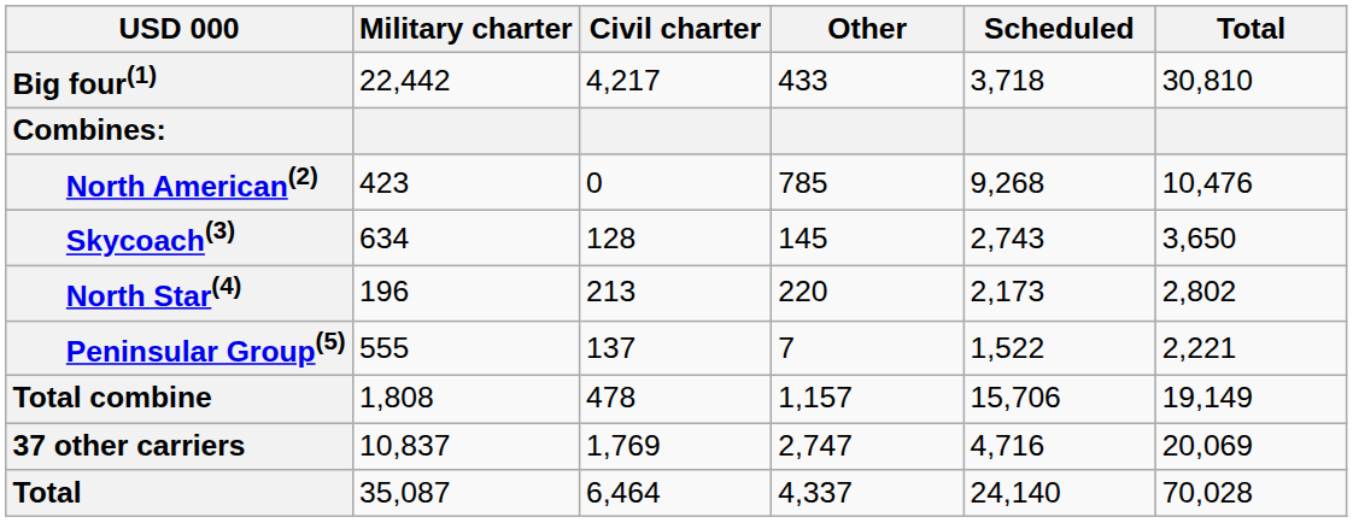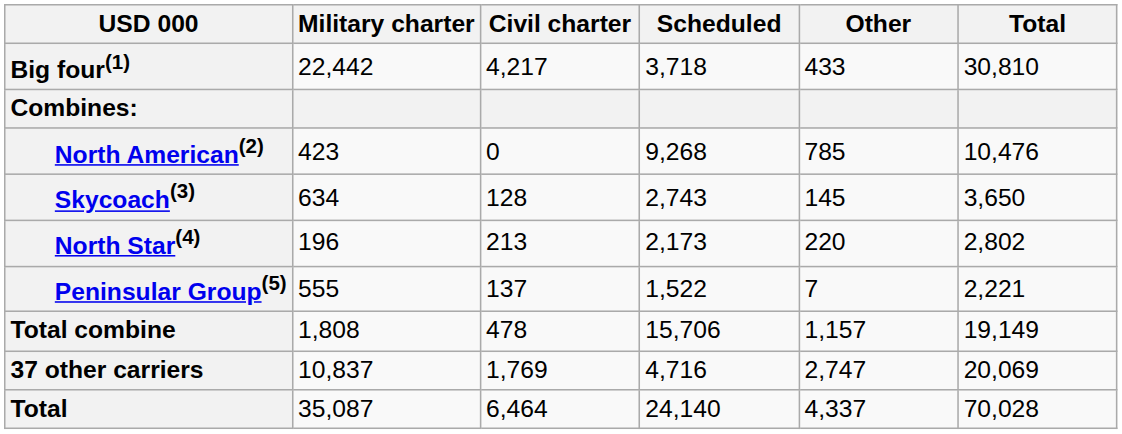columns swapped: Scheduled <-> Other
